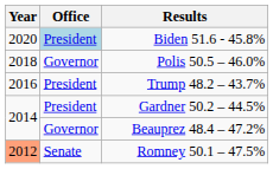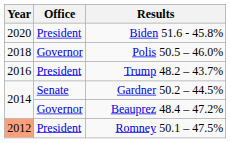Biden 51.6 - 45.8% | Office: lightblue background -> no background
Gardner 50.2 – 44.5% | Office: President -> Senate
Romney 50.1 – 47.5% | Office: Senate -> President
